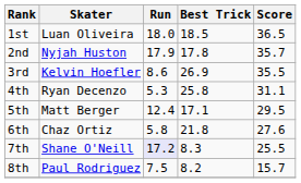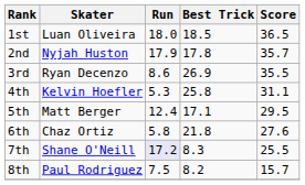3rd | Skater: Kelvin Hoefler -> Ryan Decenzo
4th | Skater: Ryan Decenzo -> Kelvin Hoefler
